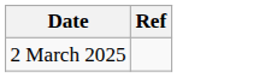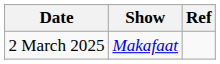+ column: Show | Makafaat
